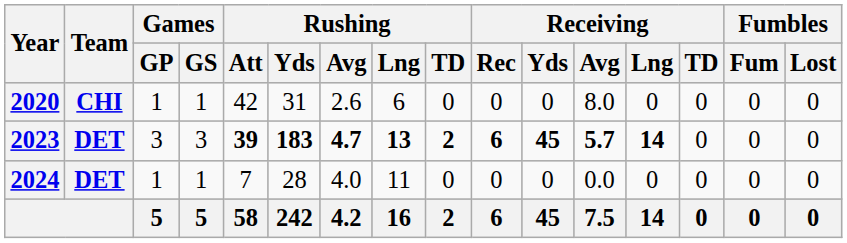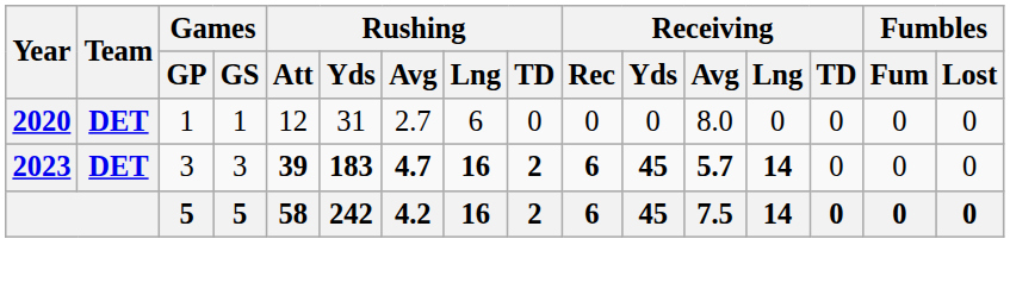2020 | Team: CHI -> DET
2020 | Rushing / Att: 42 -> 12
2020 | Rushing / Avg: 2.6 -> 2.7
2023 | Rushing / Lng: 13 -> 16
- row: 2024 | DET | 1 | 1 | 7 | 28 | 4.0 | 11 | 0 | 0 | 0 | 0.0 | 0 | 0 | 0 | 0
